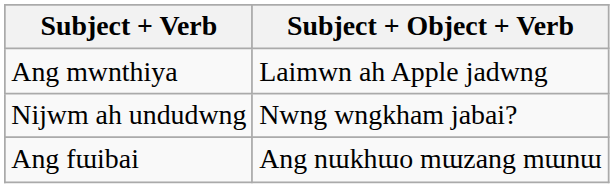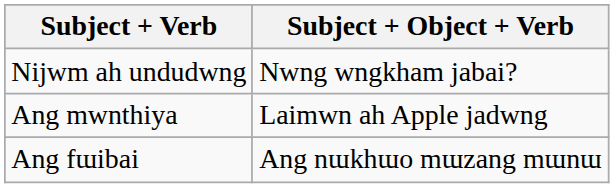rows swapped: Ang mwnthiya <-> Nijwm ah undudwng
